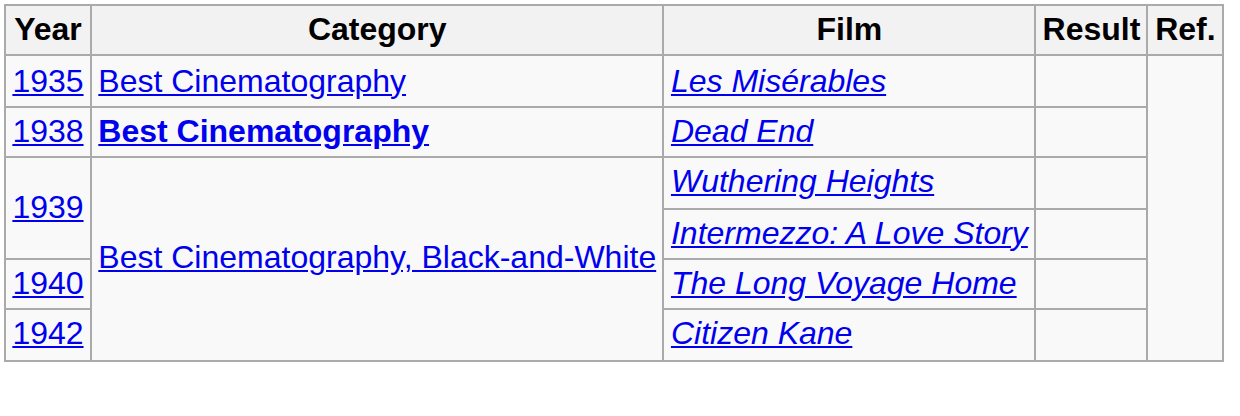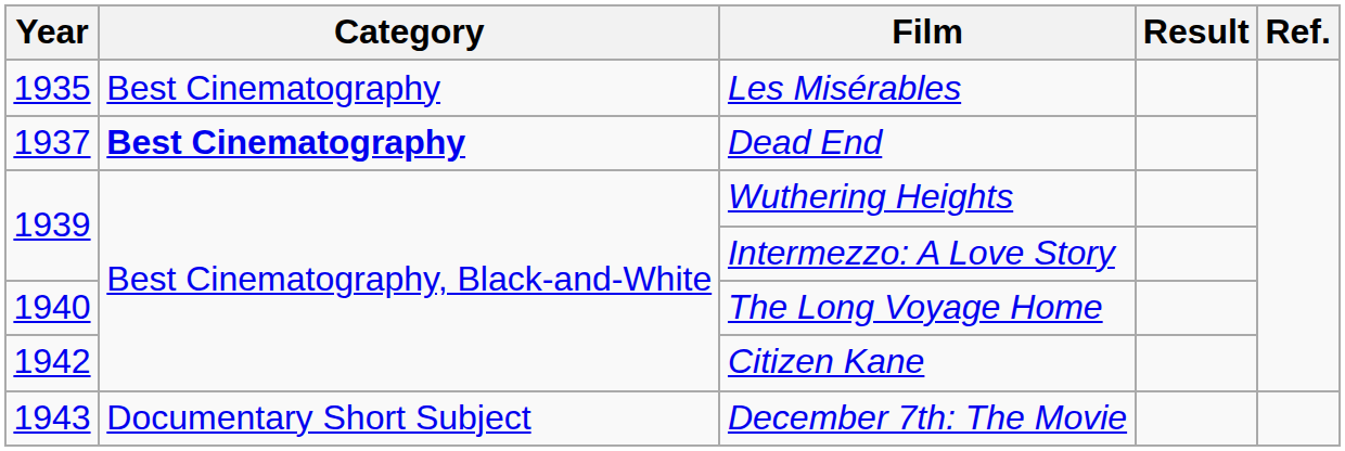Dead End | Year: 1938 -> 1937
+ row: 1943 | Documentary Short Subject | December 7th: The Movie
